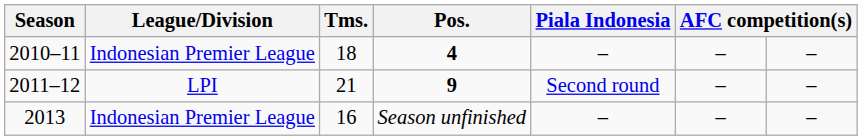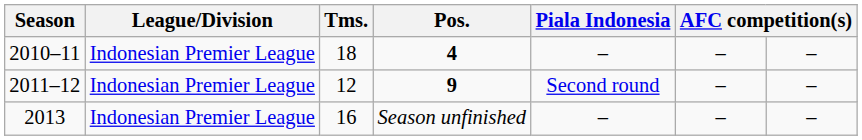2011–12 | League/Division: LPI -> Indonesian Premier League
2011–12 | Tms.: 21 -> 12
